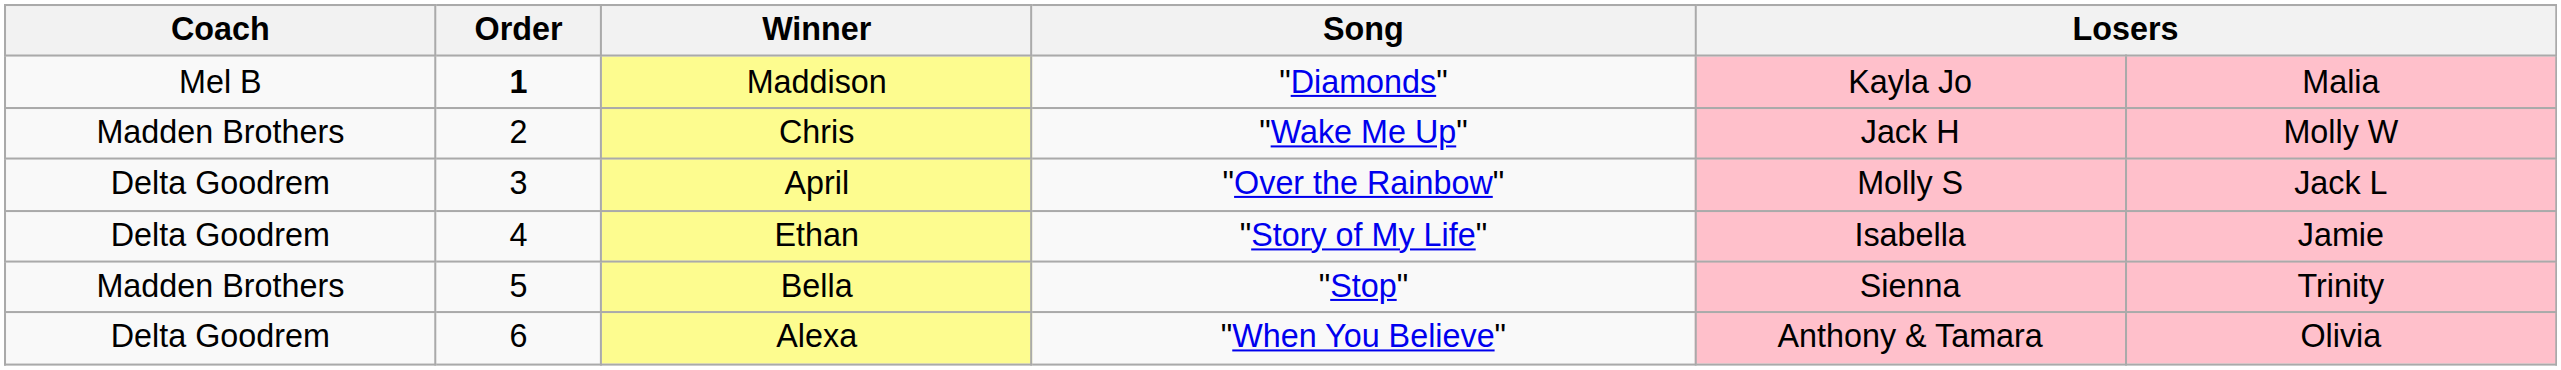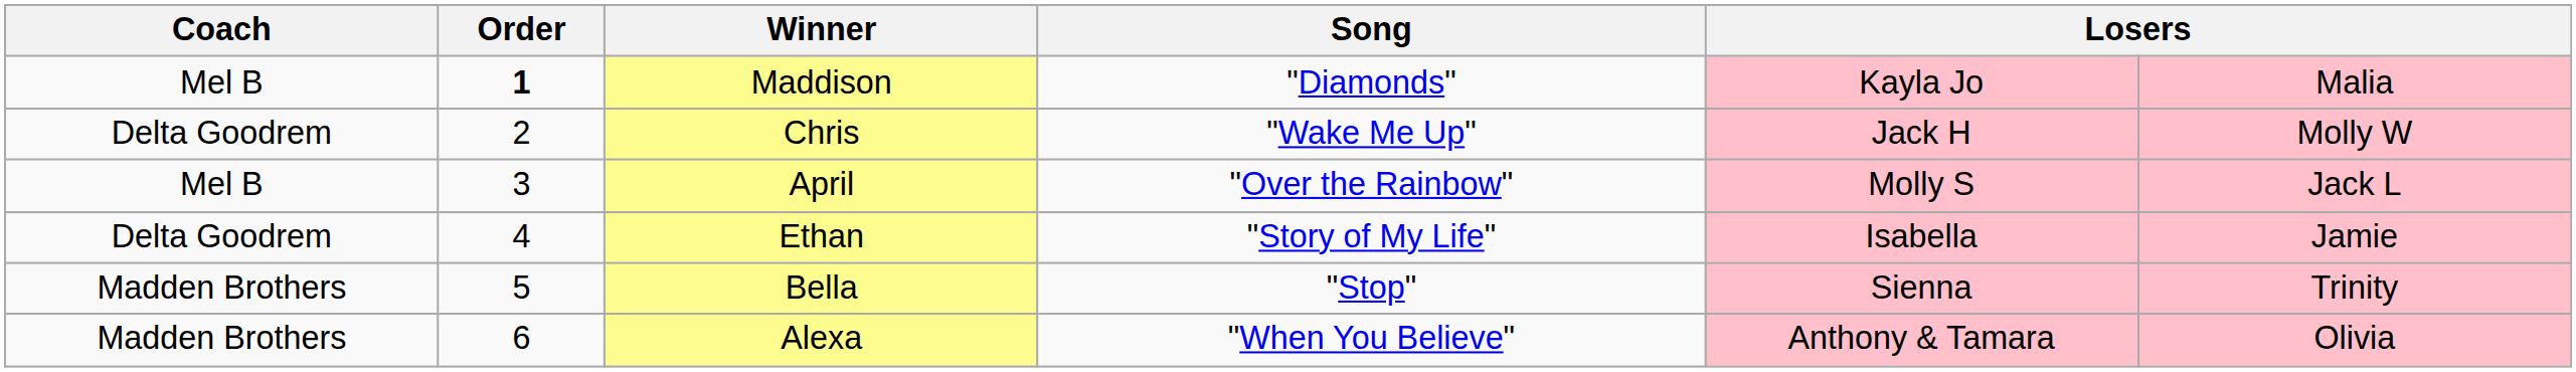Chris | Coach: Madden Brothers -> Delta Goodrem
April | Coach: Delta Goodrem -> Mel B
Alexa | Coach: Delta Goodrem -> Madden Brothers
